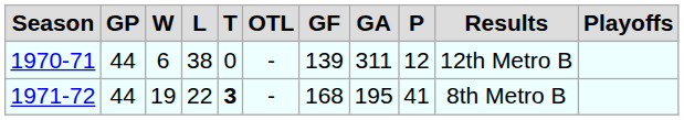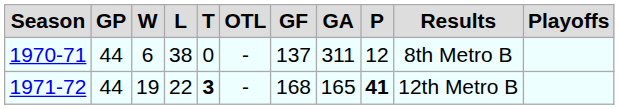1970-71 | GF: 139 -> 137
1970-71 | Results: 12th Metro B -> 8th Metro B
1971-72 | GA: 195 -> 165
1971-72 | P: normal -> bold
1971-72 | Results: 8th Metro B -> 12th Metro B
